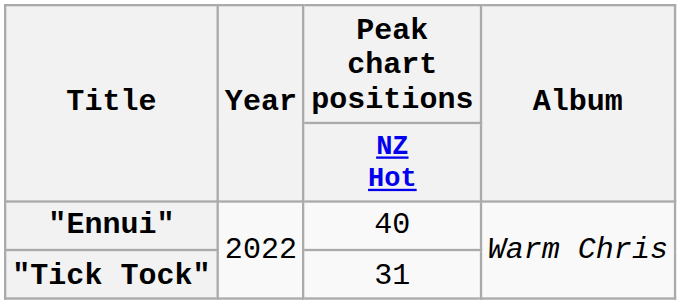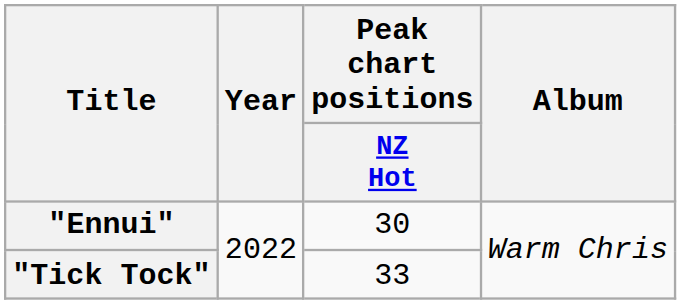"Ennui" | Peak chart positions / NZ Hot: 40 -> 30
"Tick Tock" | Peak chart positions / NZ Hot: 31 -> 33
